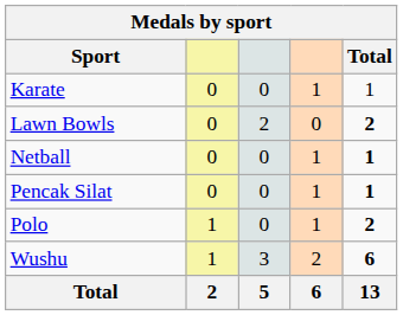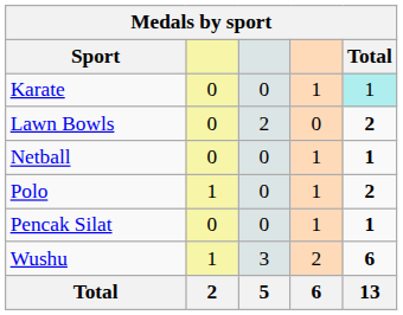Karate | Total: no background -> paleturquoise background
rows swapped: Polo <-> Pencak Silat
